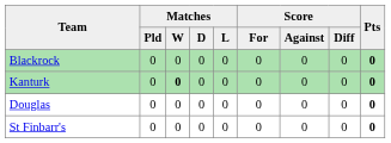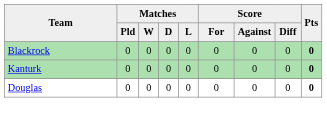Kanturk | Matches / W: bold -> normal
- row: St Finbarr's | 0 | 0 | 0 | 0 | 0 | 0 | 0 | 0
